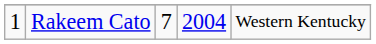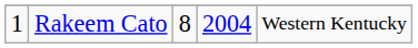Rakeem Cato | column 3: 7 -> 8
